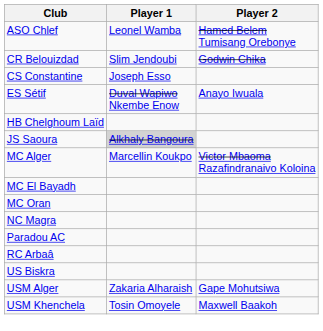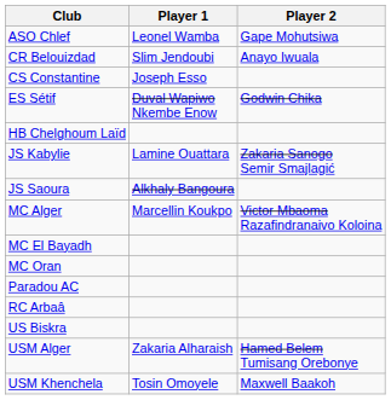ASO Chlef | Player 2: Hamed Belem Tumisang Orebonye -> Gape Mohutsiwa
CR Belouizdad | Player 2: Godwin Chika -> Anayo Iwuala
ES Sétif | Player 2: Anayo Iwuala -> Godwin Chika
+ row: JS Kabylie | Lamine Ouattara | Zakaria Sanogo Semir Smajlagić
JS Saoura | Player 1: lightgrey background -> no background
- row: NC Magra
USM Alger | Player 2: Gape Mohutsiwa -> Hamed Belem Tumisang Orebonye
